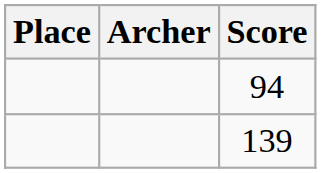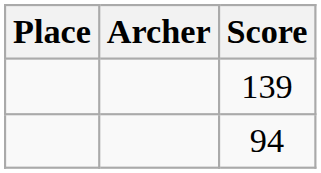rows swapped: 139 <-> 94
